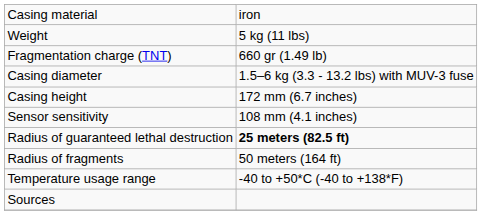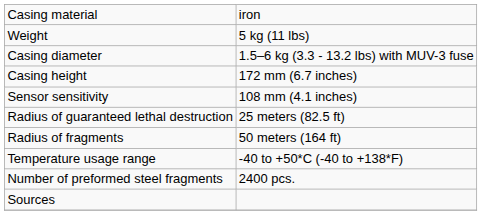- row: Fragmentation charge (TNT) | 660 gr (1.49 lb)
Radius of guaranteed lethal destruction | column 2: bold -> normal
+ row: Number of preformed steel fragments | 2400 pcs.
